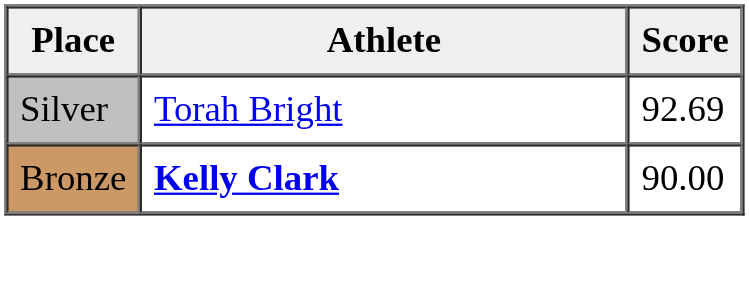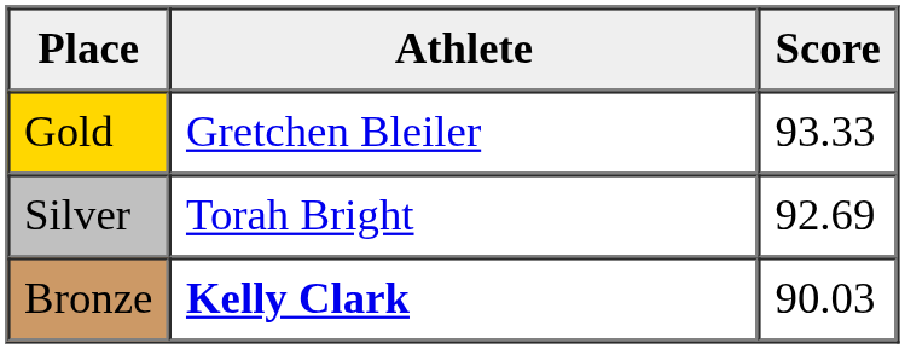+ row: Gold | Gretchen Bleiler | 93.33
Bronze | Score: 90.00 -> 90.03
